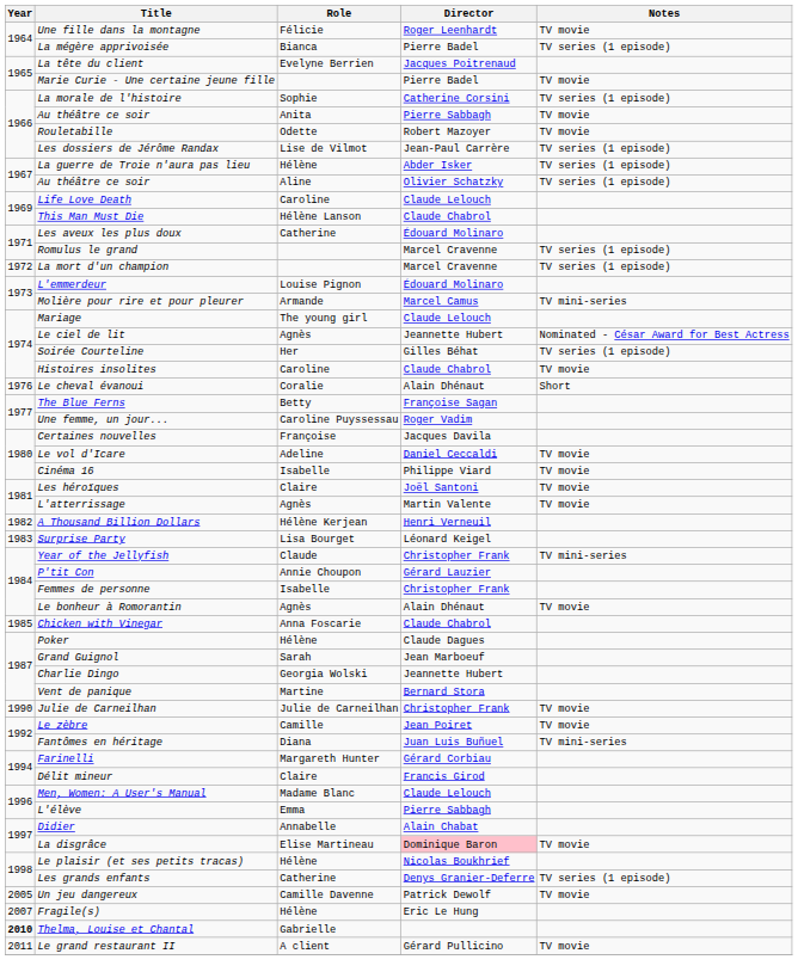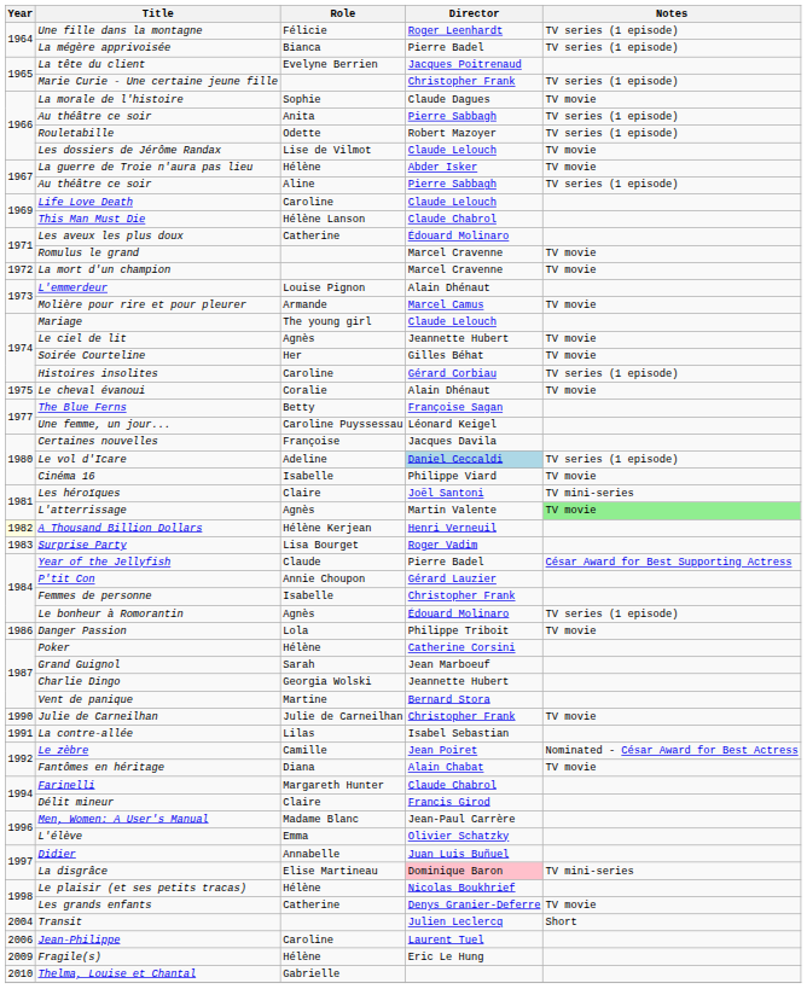Une fille dans la montagne | Notes: TV movie -> TV series (1 episode)
Marie Curie - Une certaine jeune fille | Director: Pierre Badel -> Christopher Frank
Marie Curie - Une certaine jeune fille | Notes: TV movie -> TV series (1 episode)
La morale de l'histoire | Director: Catherine Corsini -> Claude Dagues
La morale de l'histoire | Notes: TV series (1 episode) -> TV movie
Au théâtre ce soir / Anita | Notes: TV movie -> TV series (1 episode)
Rouletabille | Notes: TV movie -> TV series (1 episode)
Les dossiers de Jérôme Randax | Director: Jean-Paul Carrère -> Claude Lelouch
Les dossiers de Jérôme Randax | Notes: TV series (1 episode) -> TV movie
La guerre de Troie n'aura pas lieu | Notes: TV series (1 episode) -> TV movie
Au théâtre ce soir / Aline | Director: Olivier Schatzky -> Pierre Sabbagh
Romulus le grand | Notes: TV series (1 episode) -> TV movie
La mort d'un champion | Notes: TV series (1 episode) -> TV movie
L'emmerdeur | Director: Édouard Molinaro -> Alain Dhénaut
Molière pour rire et pour pleurer | Notes: TV mini-series -> TV movie
Le ciel de lit | Notes: Nominated - César Award for Best Actress -> TV movie
Soirée Courteline | Notes: TV series (1 episode) -> TV movie
Histoires insolites | Director: Claude Chabrol -> Gérard Corbiau
Histoires insolites | Notes: TV movie -> TV series (1 episode)
Le cheval évanoui | Year: 1976 -> 1975
Le cheval évanoui | Notes: Short -> TV movie
Une femme, un jour... | Director: Roger Vadim -> Léonard Keigel
Le vol d'Icare | Director: no background -> lightblue background
Le vol d'Icare | Notes: TV movie -> TV series (1 episode)
Les héroïques | Notes: TV movie -> TV mini-series
L'atterrissage | Notes: no background -> lightgreen background
A Thousand Billion Dollars | Year: no background -> lightyellow background
Surprise Party | Director: Léonard Keigel -> Roger Vadim
Year of the Jellyfish | Director: Christopher Frank -> Pierre Badel
Year of the Jellyfish | Notes: TV mini-series -> César Award for Best Supporting Actress
Le bonheur à Romorantin | Director: Alain Dhénaut -> Édouard Molinaro
Le bonheur à Romorantin | Notes: TV movie -> TV series (1 episode)
- row: 1985 | Chicken with Vinegar | Anna Foscarie | Claude Chabrol
+ row: 1986 | Danger Passion | Lola | Philippe Triboit | TV movie
Poker | Director: Claude Dagues -> Catherine Corsini
+ row: 1991 | La contre-allée | Lilas | Isabel Sebastian
Le zèbre | Notes: TV movie -> Nominated - César Award for Best Actress
Fantômes en héritage | Director: Juan Luis Buñuel -> Alain Chabat
Fantômes en héritage | Notes: TV mini-series -> TV movie
Farinelli | Director: Gérard Corbiau -> Claude Chabrol
Men, Women: A User's Manual | Director: Claude Lelouch -> Jean-Paul Carrère
L'élève | Director: Pierre Sabbagh -> Olivier Schatzky
Didier | Director: Alain Chabat -> Juan Luis Buñuel
La disgrâce | Notes: TV movie -> TV mini-series
Les grands enfants | Notes: TV series (1 episode) -> TV movie
+ row: 2004 | Transit | Julien Leclercq | Short
- row: 2005 | Un jeu dangereux | Camille Davenne | Patrick Dewolf | TV movie
+ row: 2006 | Jean-Philippe | Caroline | Laurent Tuel
Fragile(s) | Year: 2007 -> 2009
Thelma, Louise et Chantal | Year: bold -> normal
- row: 2011 | Le grand restaurant II | A client | Gérard Pullicino | TV movie
